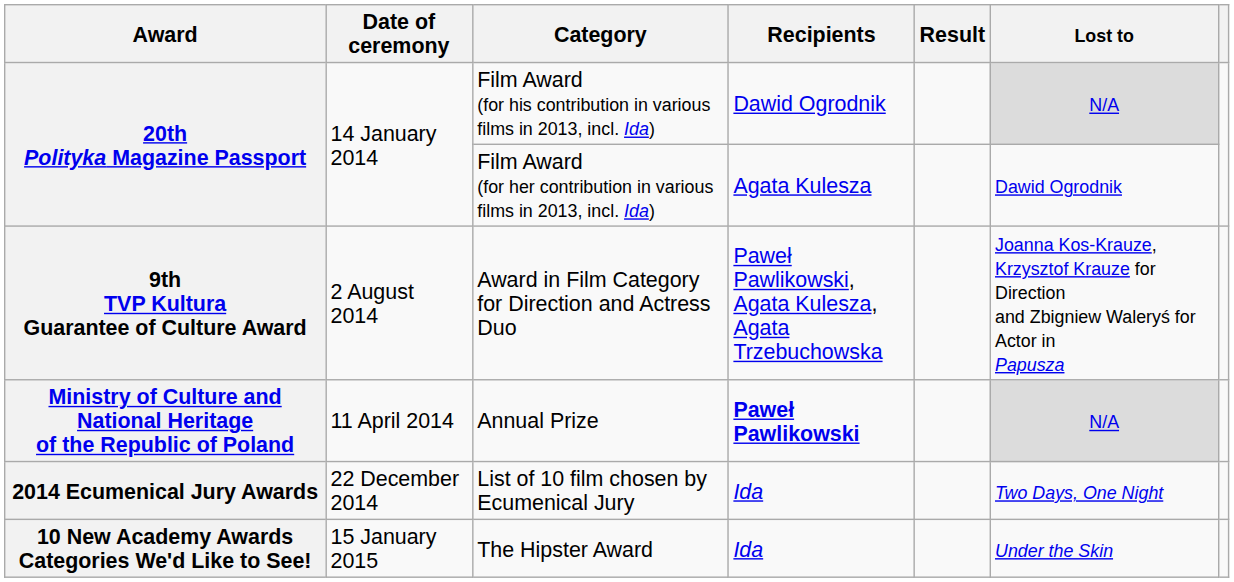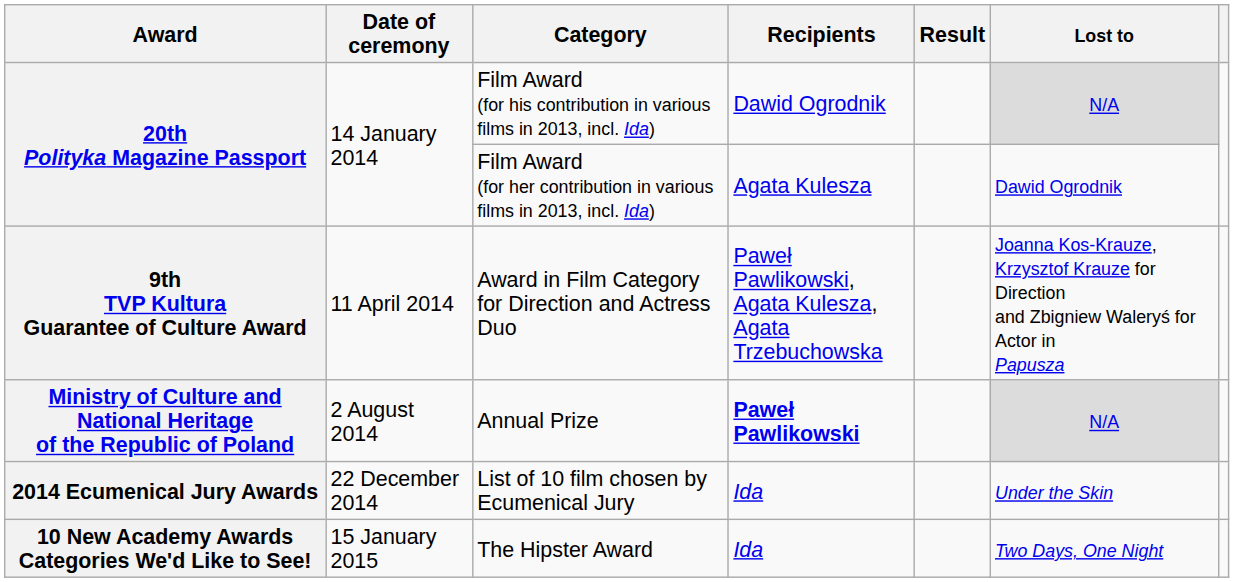Award in Film Category for Direction and Actress Duo | Date of ceremony: 2 August 2014 -> 11 April 2014
Annual Prize | Date of ceremony: 11 April 2014 -> 2 August 2014
List of 10 film chosen by Ecumenical Jury | Lost to: Two Days, One Night -> Under the Skin
The Hipster Award | Lost to: Under the Skin -> Two Days, One Night
